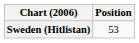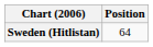Sweden (Hitlistan) | Position: 53 -> 64
